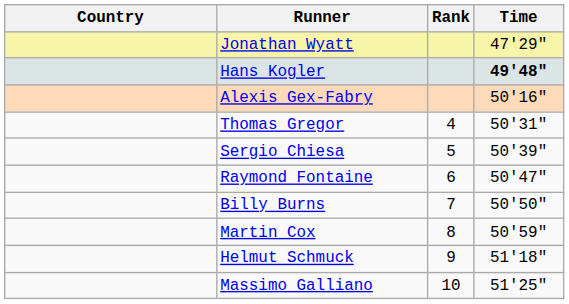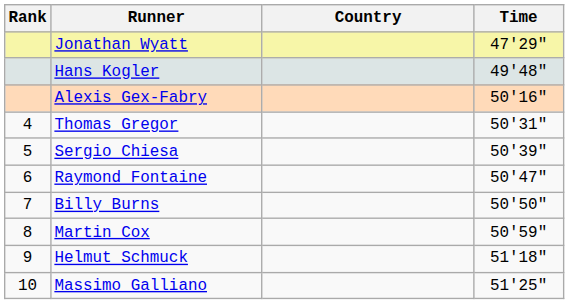columns swapped: Rank <-> Country
Hans Kogler | Time: bold -> normal
